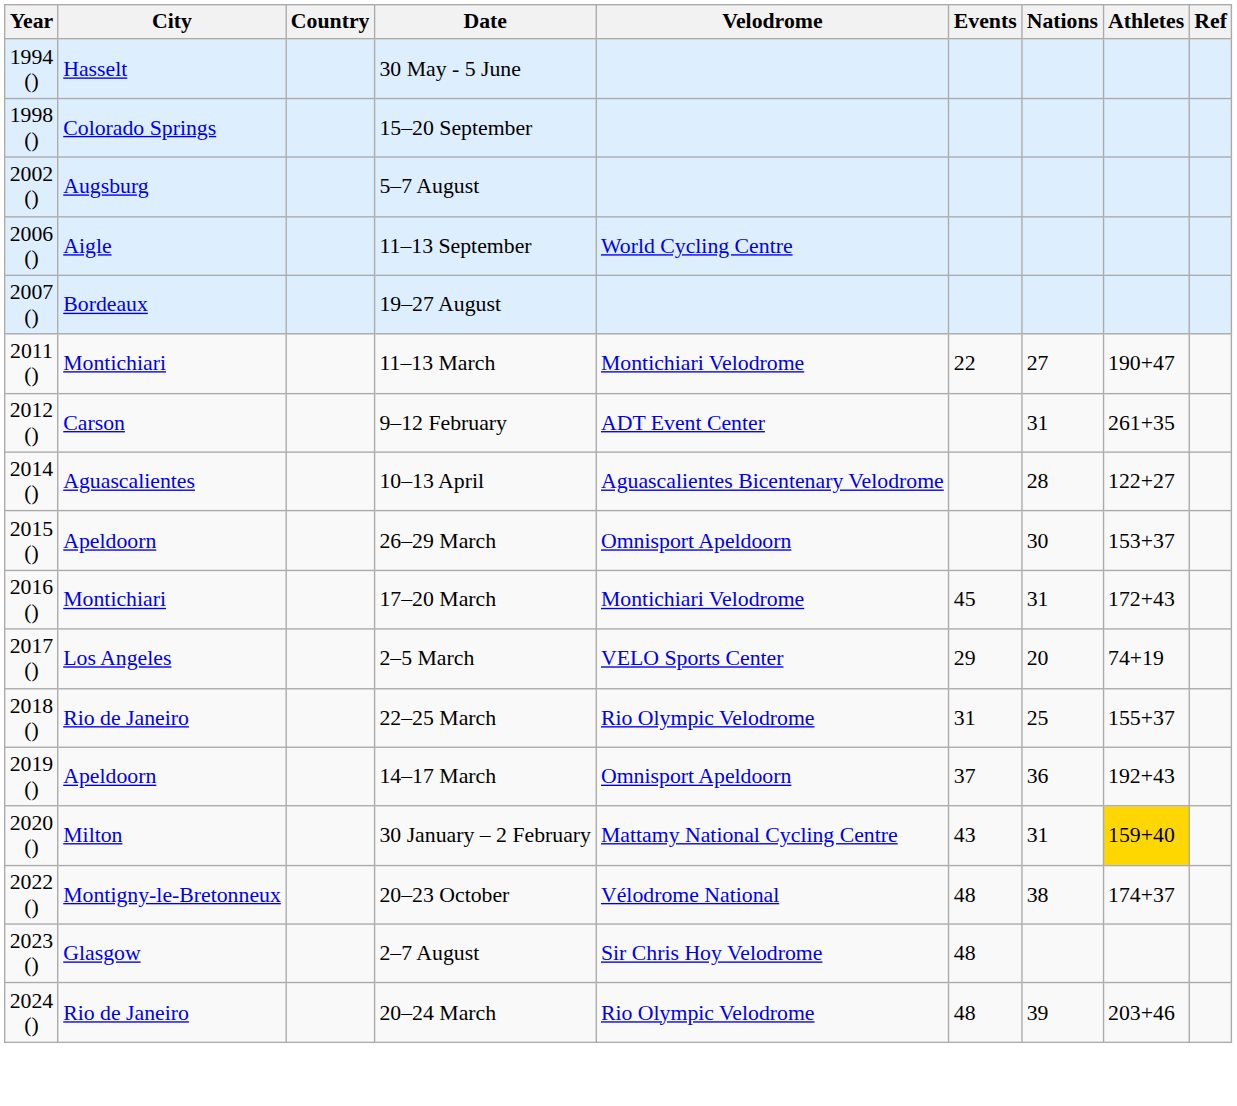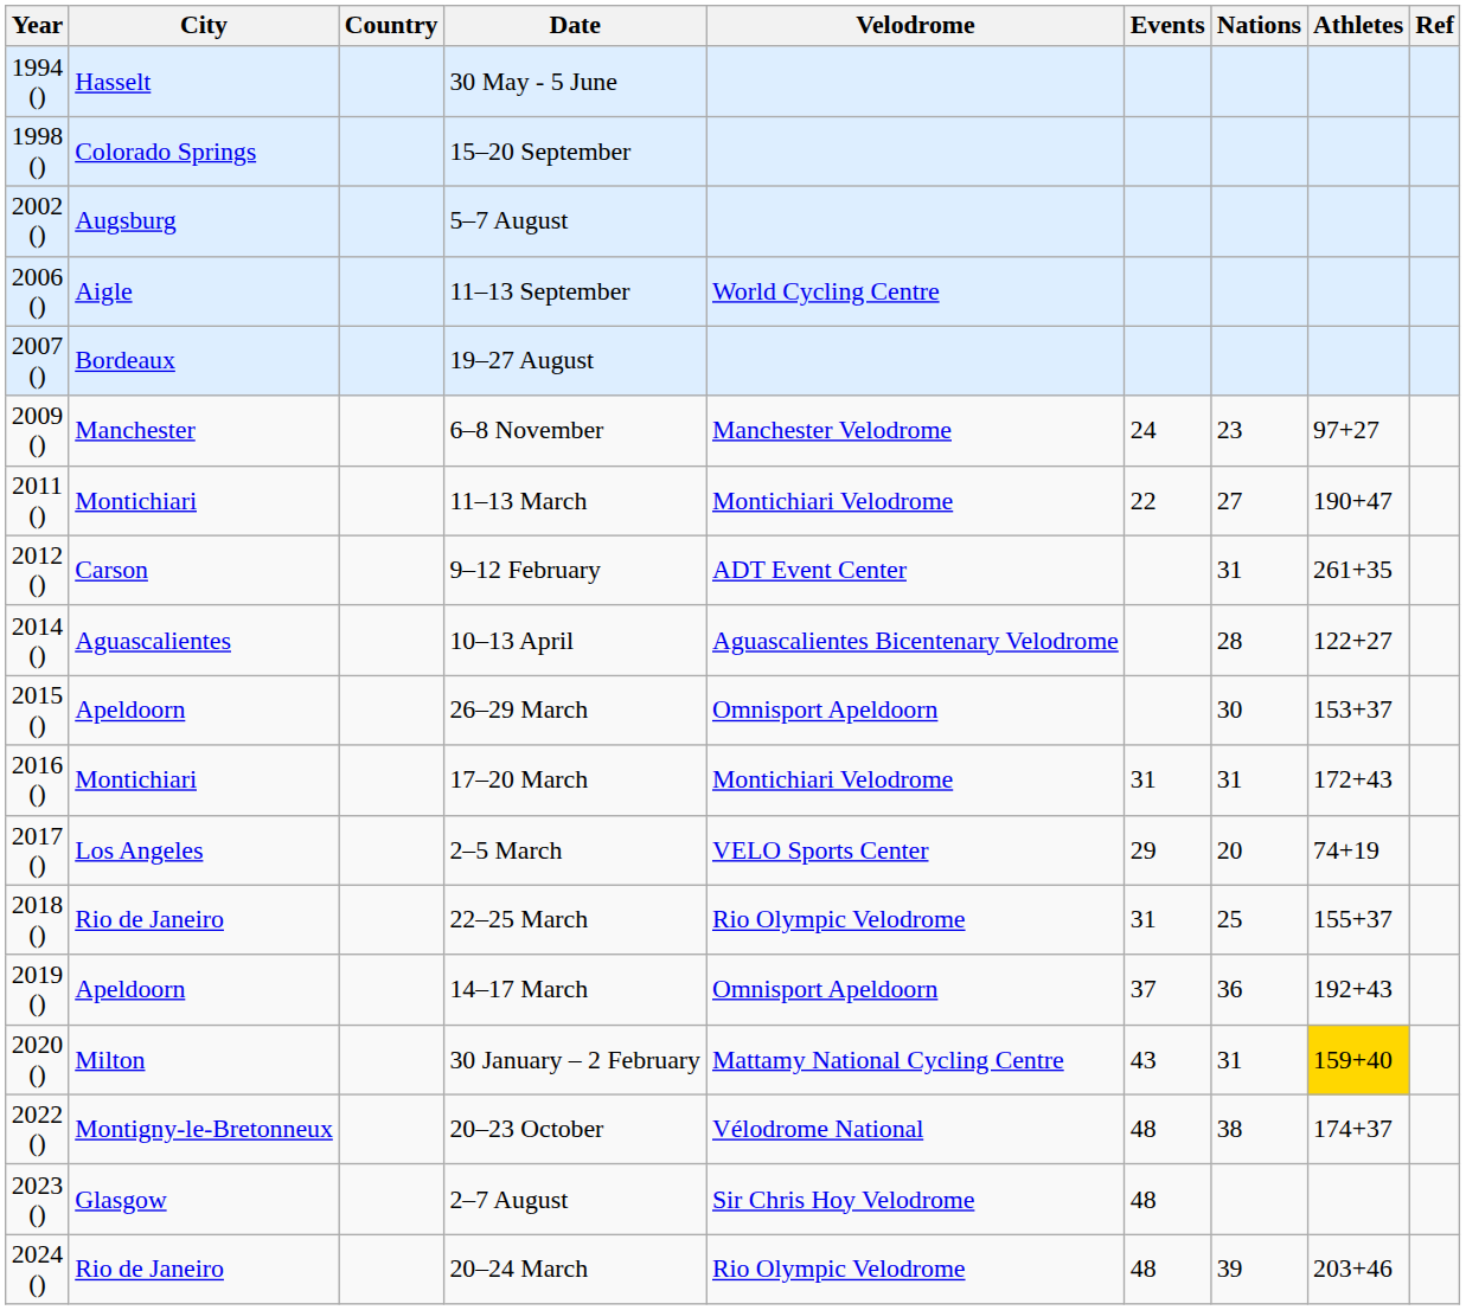+ row: 2009 () | Manchester | 6–8 November | Manchester Velodrome | 24 | 23 | 97+27
17–20 March | Events: 45 -> 31
